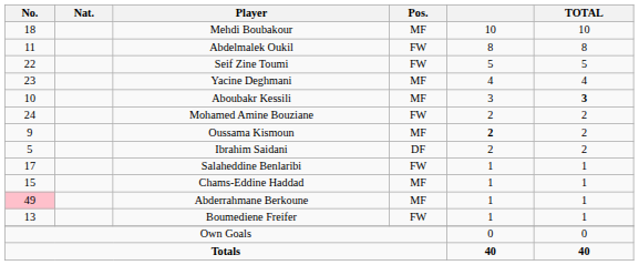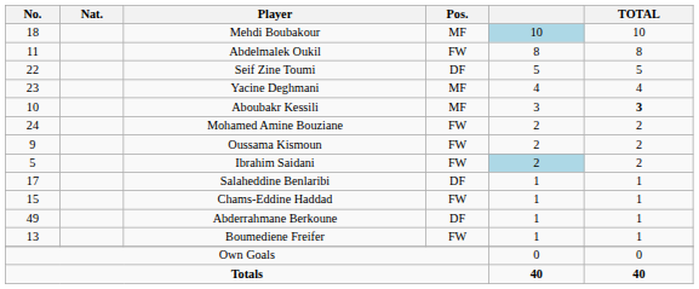Mehdi Boubakour | column 5: no background -> lightblue background
Seif Zine Toumi | Pos.: FW -> DF
Oussama Kismoun | Pos.: MF -> FW
Oussama Kismoun | column 5: bold -> normal
Ibrahim Saidani | Pos.: DF -> FW
Ibrahim Saidani | column 5: no background -> lightblue background
Salaheddine Benlaribi | Pos.: FW -> DF
Chams-Eddine Haddad | Pos.: MF -> FW
Abderrahmane Berkoune | No.: pink background -> no background
Abderrahmane Berkoune | Pos.: MF -> DF
